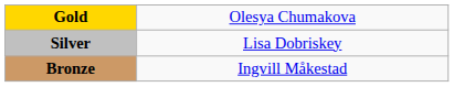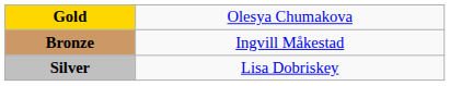rows swapped: Silver <-> Bronze
